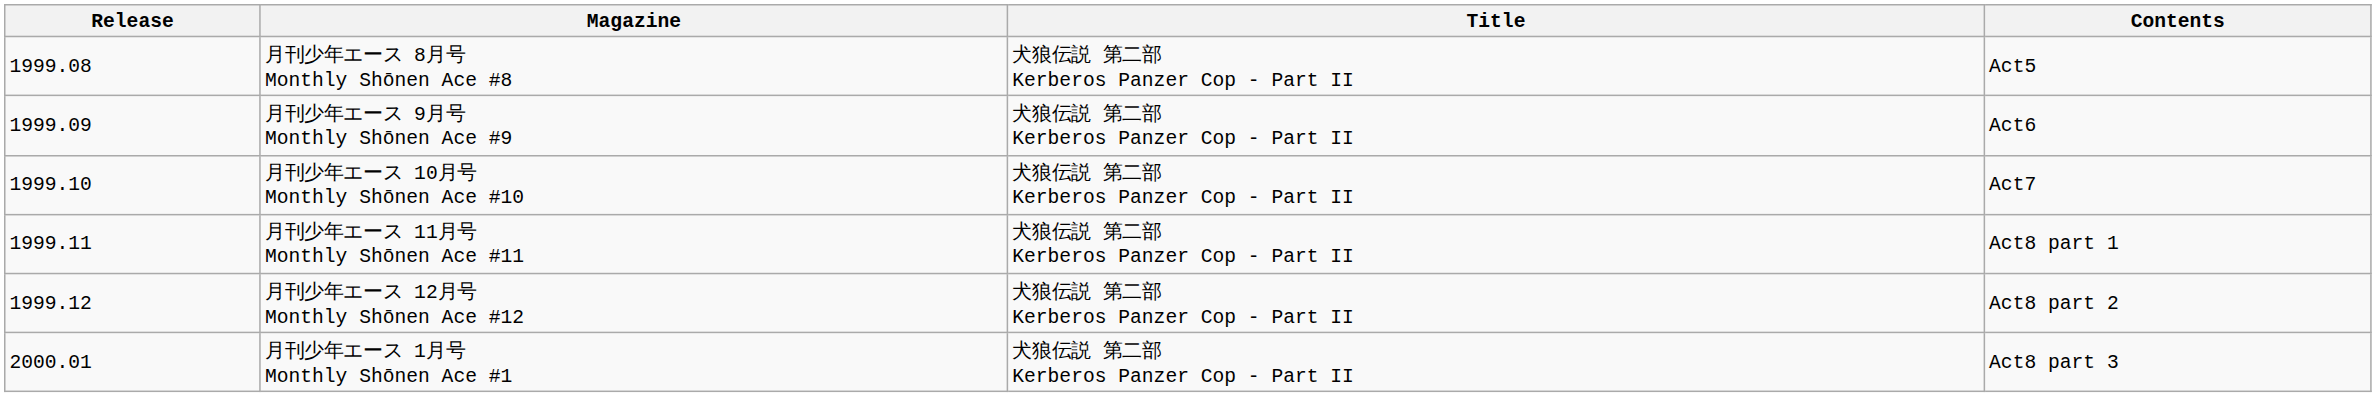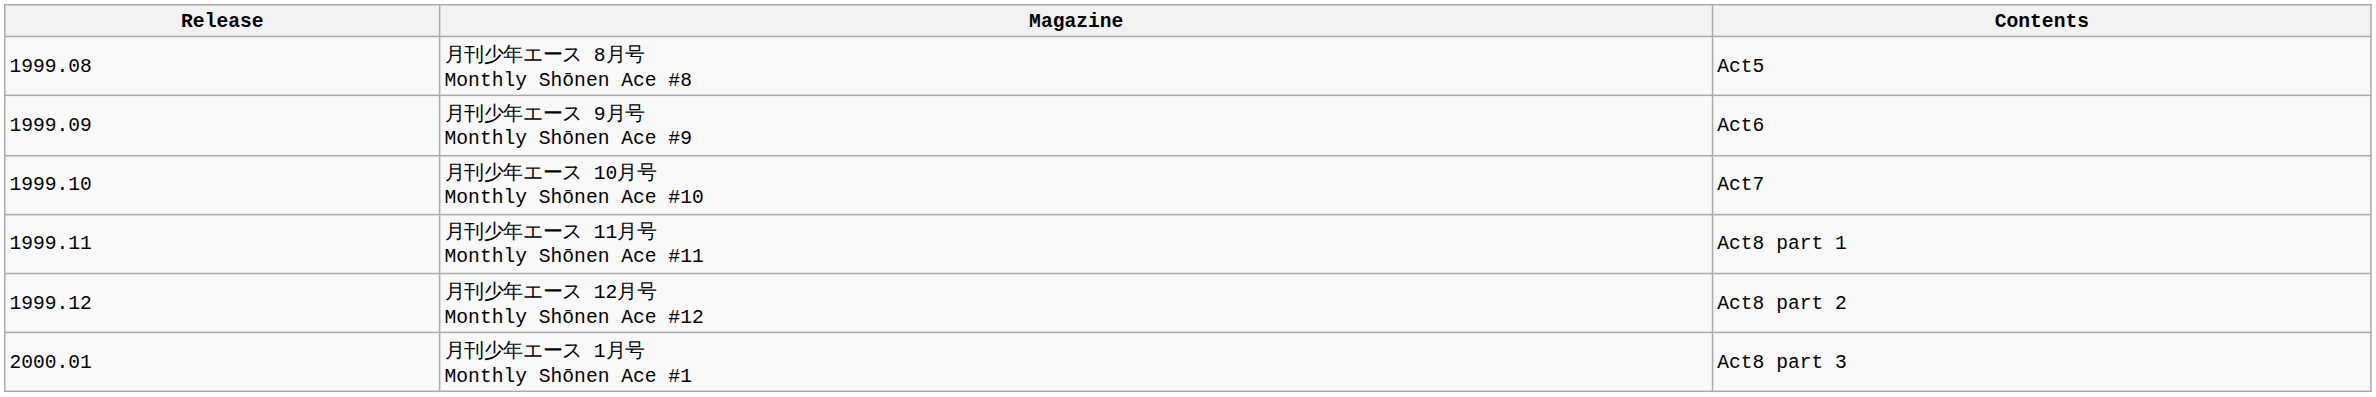- column: Title | 犬狼伝説 第二部 Kerberos Panzer Cop - Part II | 犬狼伝説 第二部 Kerberos Panzer Cop - Part II | 犬狼伝説 第二部 Kerberos Panzer Cop - Part II | 犬狼伝説 第二部 Kerberos Panzer Cop - Part II | 犬狼伝説 第二部 Kerberos Panzer Cop - Part II | 犬狼伝説 第二部 Kerberos Panzer Cop - Part II
